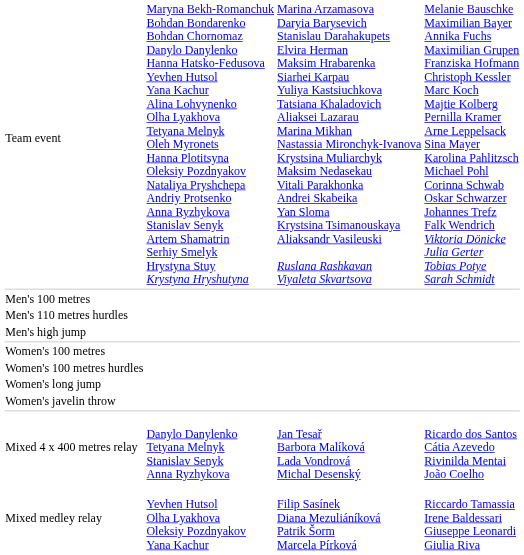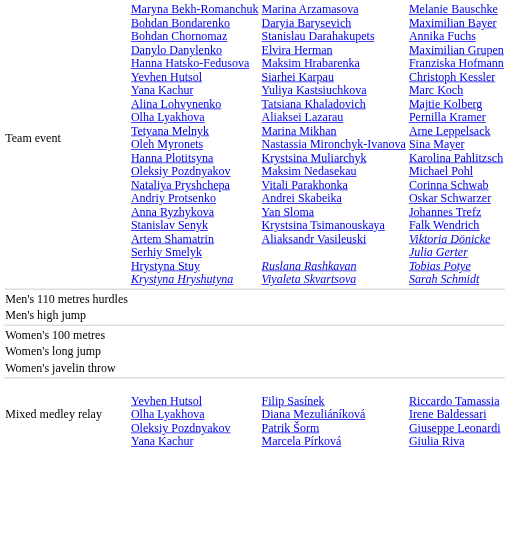- row: Men's 100 metres
- row: Women's 100 metres hurdles
- row: Mixed 4 x 400 metres relay | Danylo Danylenko Tetyana Melnyk Stanislav Senyk Anna Ryzhykova | Jan Tesař Barbora Malíková Lada Vondrová Michal Desenský | Ricardo dos Santos Cátia Azevedo Rivinilda Mentai João Coelho
